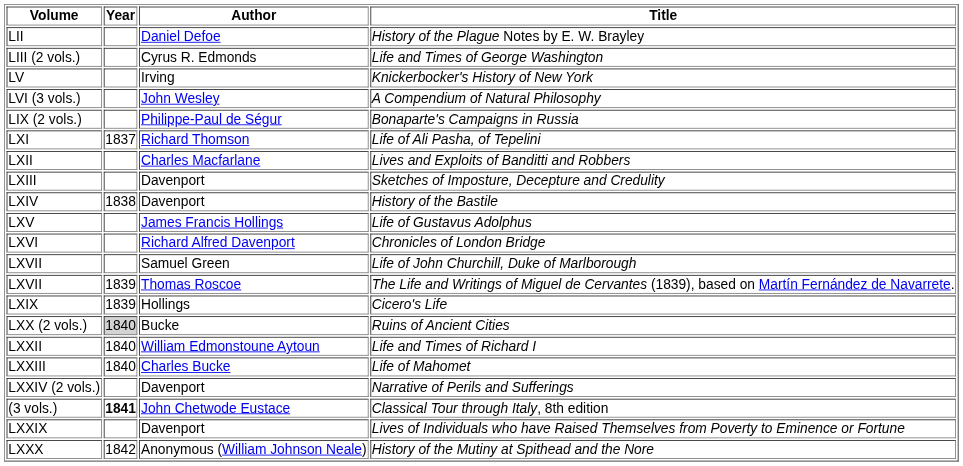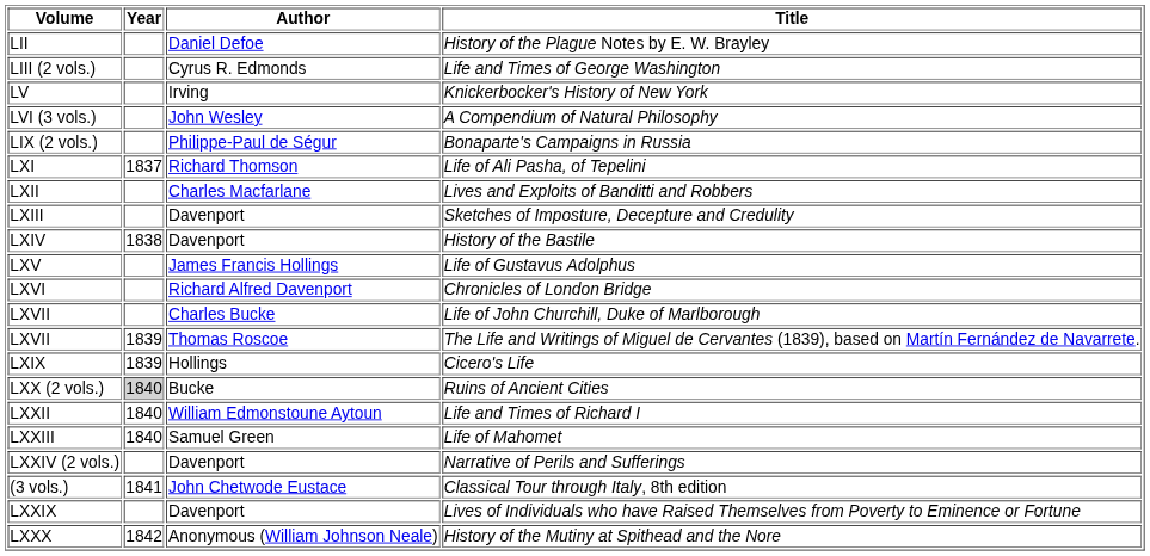Life of John Churchill, Duke of Marlborough | Author: Samuel Green -> Charles Bucke
Life of Mahomet | Author: Charles Bucke -> Samuel Green
Classical Tour through Italy, 8th edition | Year: bold -> normal
